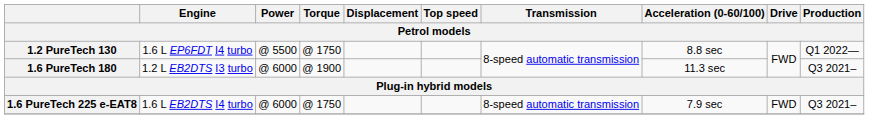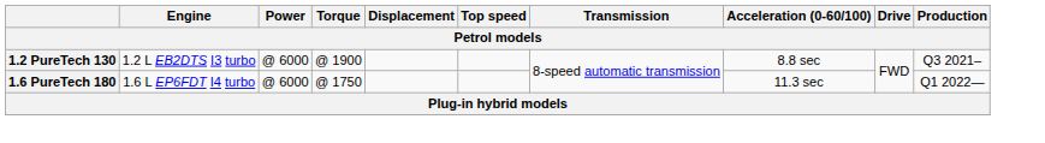1.2 PureTech 130 | Engine: 1.6 L EP6FDT I4 turbo -> 1.2 L EB2DTS I3 turbo
1.2 PureTech 130 | Power: @ 5500 -> @ 6000
1.2 PureTech 130 | Torque: @ 1750 -> @ 1900
1.2 PureTech 130 | Production: Q1 2022— -> Q3 2021–
1.6 PureTech 180 | Engine: 1.2 L EB2DTS I3 turbo -> 1.6 L EP6FDT I4 turbo
1.6 PureTech 180 | Torque: @ 1900 -> @ 1750
1.6 PureTech 180 | Production: Q3 2021– -> Q1 2022—
- row: 1.6 PureTech 225 e-EAT8 | 1.6 L EB2DTS I4 turbo | @ 6000 | @ 1750 | 8-speed automatic transmission | 7.9 sec | FWD | Q3 2021–
